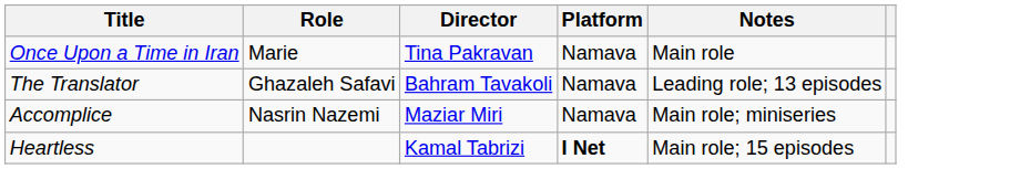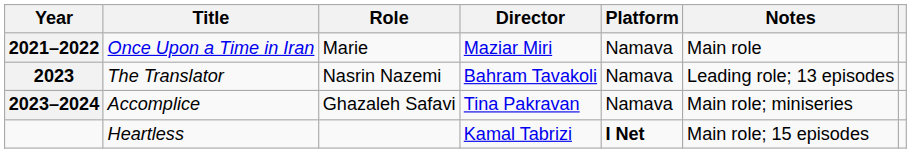+ column: Year | 2021–2022 | 2023 | 2023–2024
Once Upon a Time in Iran | Director: Tina Pakravan -> Maziar Miri
The Translator | Role: Ghazaleh Safavi -> Nasrin Nazemi
Accomplice | Role: Nasrin Nazemi -> Ghazaleh Safavi
Accomplice | Director: Maziar Miri -> Tina Pakravan
